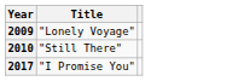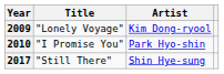+ column: Artist | Kim Dong-ryool | Park Hyo-shin | Shin Hye-sung
2010 | Title: "Still There" -> "I Promise You"
2017 | Title: "I Promise You" -> "Still There"
